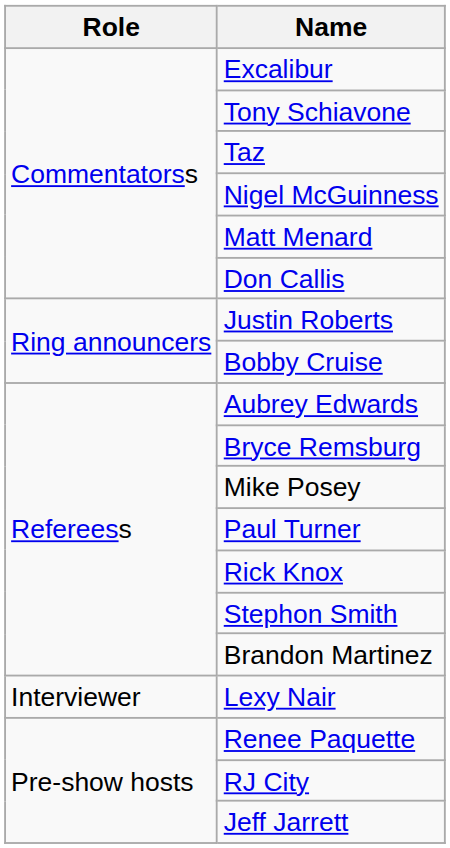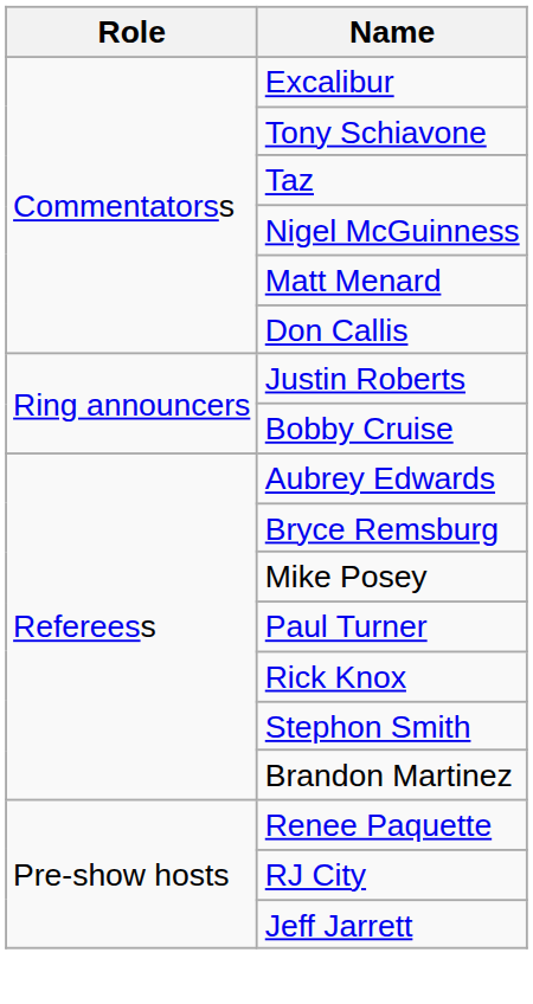- row: Interviewer | Lexy Nair
